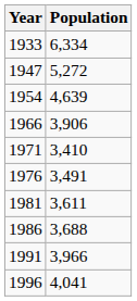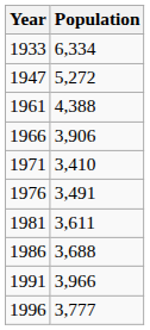- row: 1954 | 4,639
+ row: 1961 | 4,388
1996 | Population: 4,041 -> 3,777
